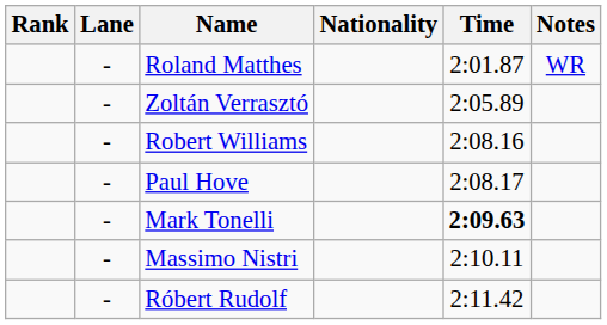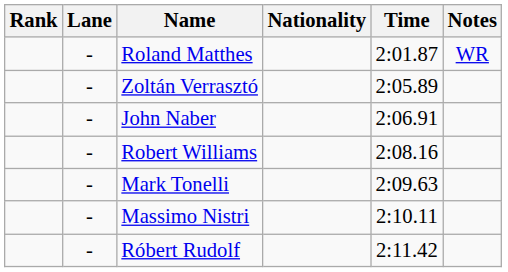+ row: - | John Naber | 2:06.91
- row: - | Paul Hove | 2:08.17
Mark Tonelli | Time: bold -> normal
